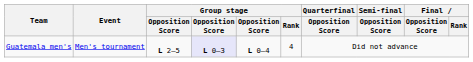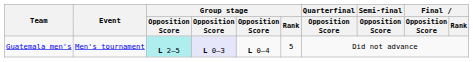Guatemala men's | column 3: no background -> paleturquoise background
Guatemala men's | Group stage / Rank: 4 -> 5
